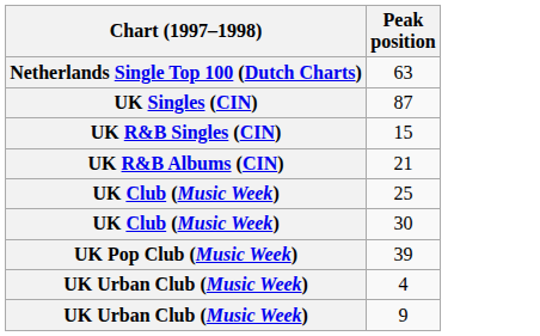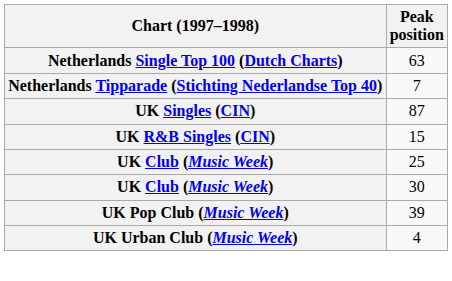+ row: Netherlands Tipparade (Stichting Nederlandse Top 40) | 7
- row: UK R&B Albums (CIN) | 21
- row: UK Urban Club (Music Week) | 9
